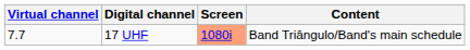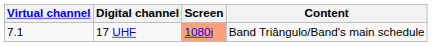17 UHF | Virtual channel: 7.7 -> 7.1
